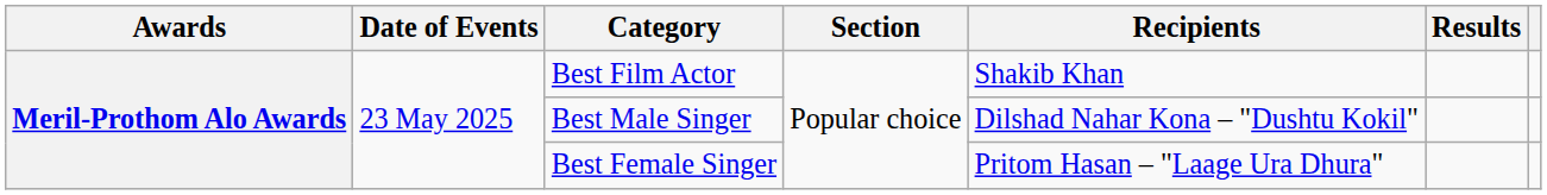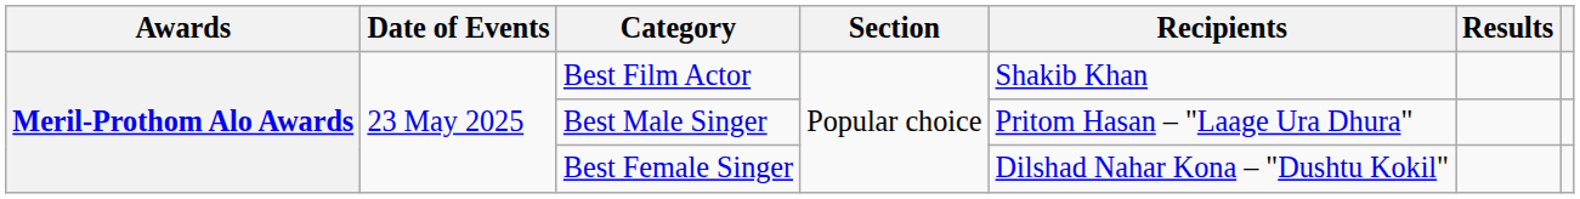Best Male Singer | Recipients: Dilshad Nahar Kona – "Dushtu Kokil" -> Pritom Hasan – "Laage Ura Dhura"
Best Female Singer | Recipients: Pritom Hasan – "Laage Ura Dhura" -> Dilshad Nahar Kona – "Dushtu Kokil"
